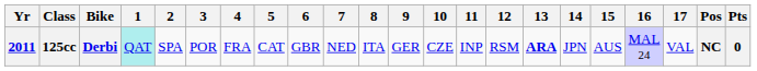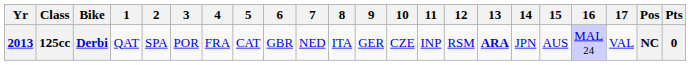125cc | Yr: 2011 -> 2013
125cc | 1: paleturquoise background -> no background
